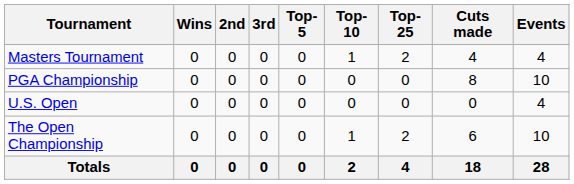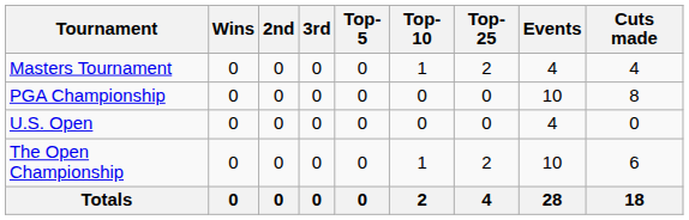columns swapped: Events <-> Cuts made
